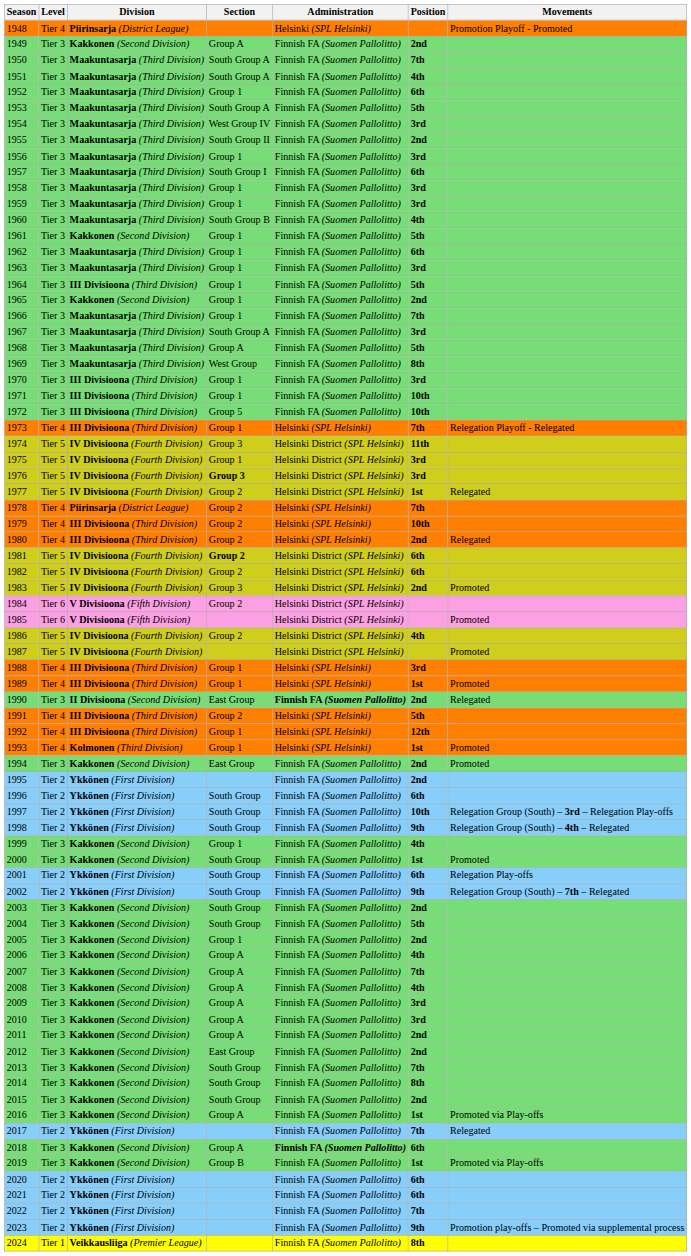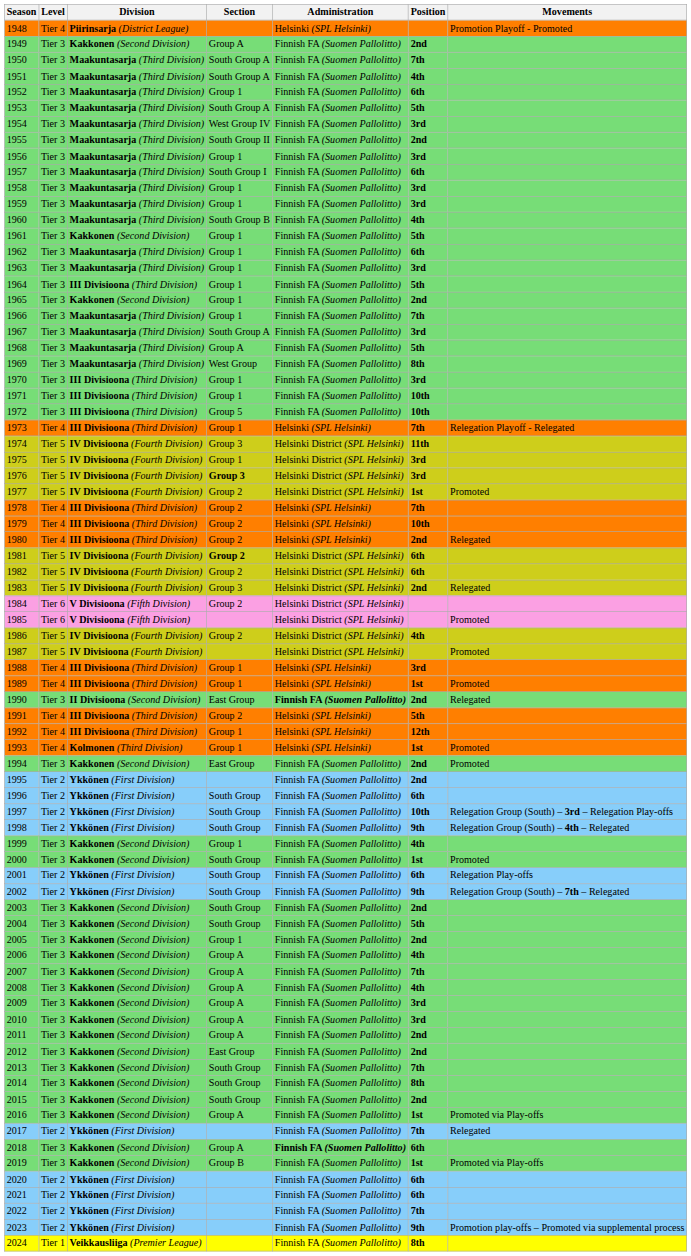1977 | Movements: Relegated -> Promoted
1978 | Division: Piirinsarja (District League) -> III Divisioona (Third Division)
1983 | Movements: Promoted -> Relegated
